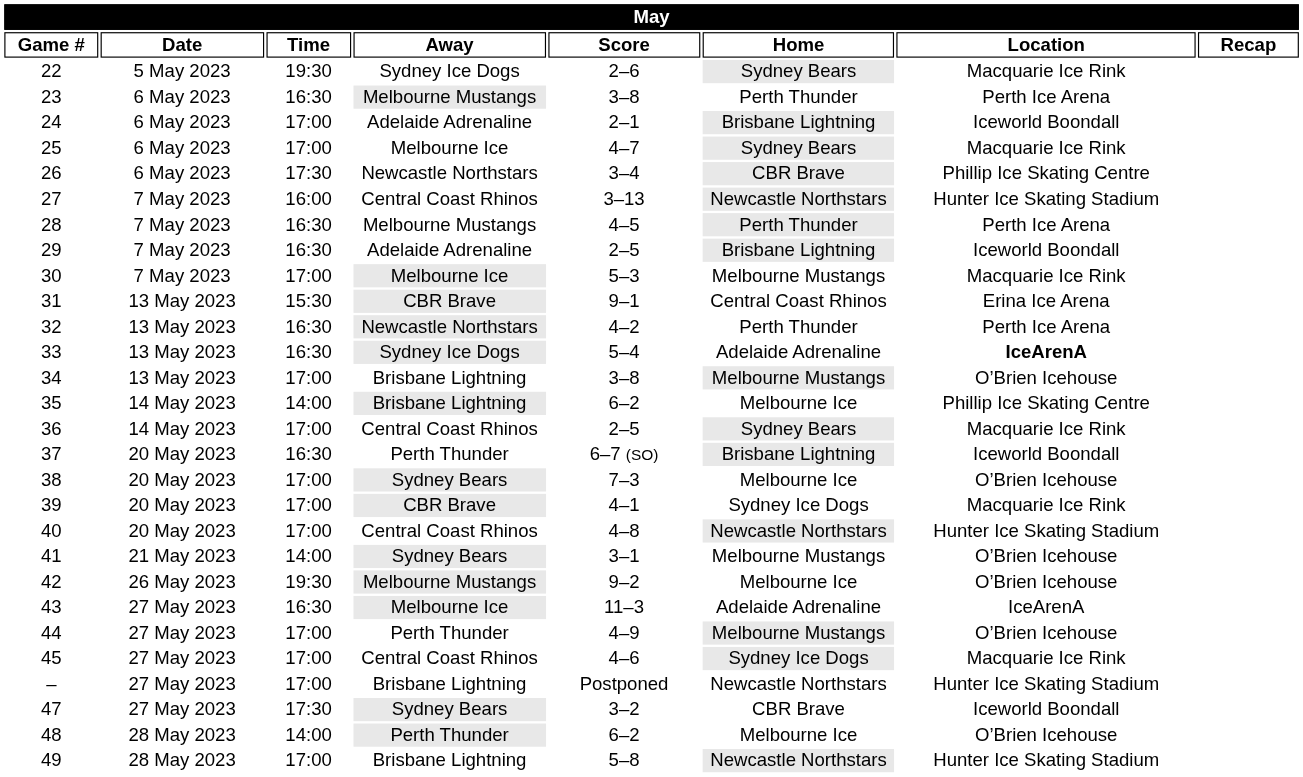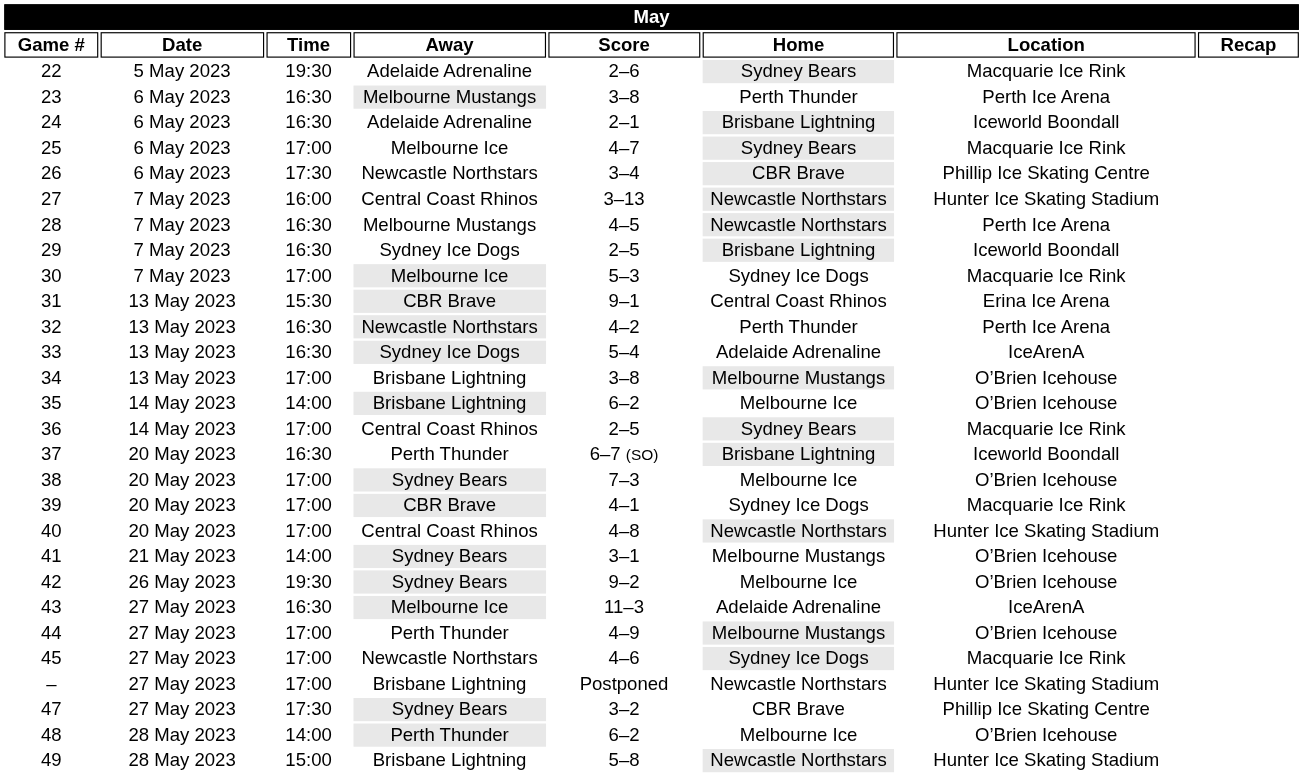22 | Away: Sydney Ice Dogs -> Adelaide Adrenaline
24 | Time: 17:00 -> 16:30
28 | Home: Perth Thunder -> Newcastle Northstars
29 | Away: Adelaide Adrenaline -> Sydney Ice Dogs
30 | Home: Melbourne Mustangs -> Sydney Ice Dogs
33 | Location: bold -> normal
35 | Location: Phillip Ice Skating Centre -> O’Brien Icehouse
42 | Away: Melbourne Mustangs -> Sydney Bears
45 | Away: Central Coast Rhinos -> Newcastle Northstars
47 | Location: Iceworld Boondall -> Phillip Ice Skating Centre
49 | Time: 17:00 -> 15:00
